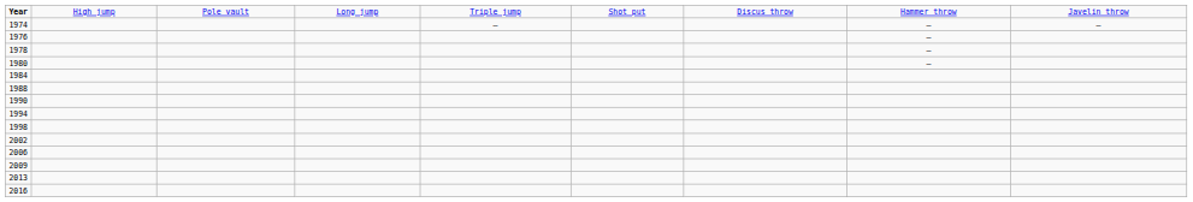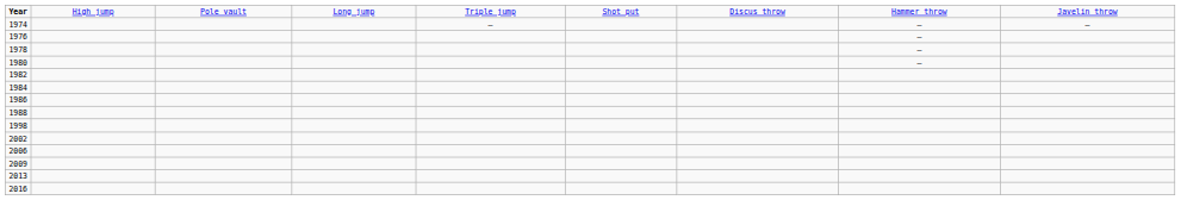+ row: 1982
+ row: 1986
- row: 1990
- row: 1994
